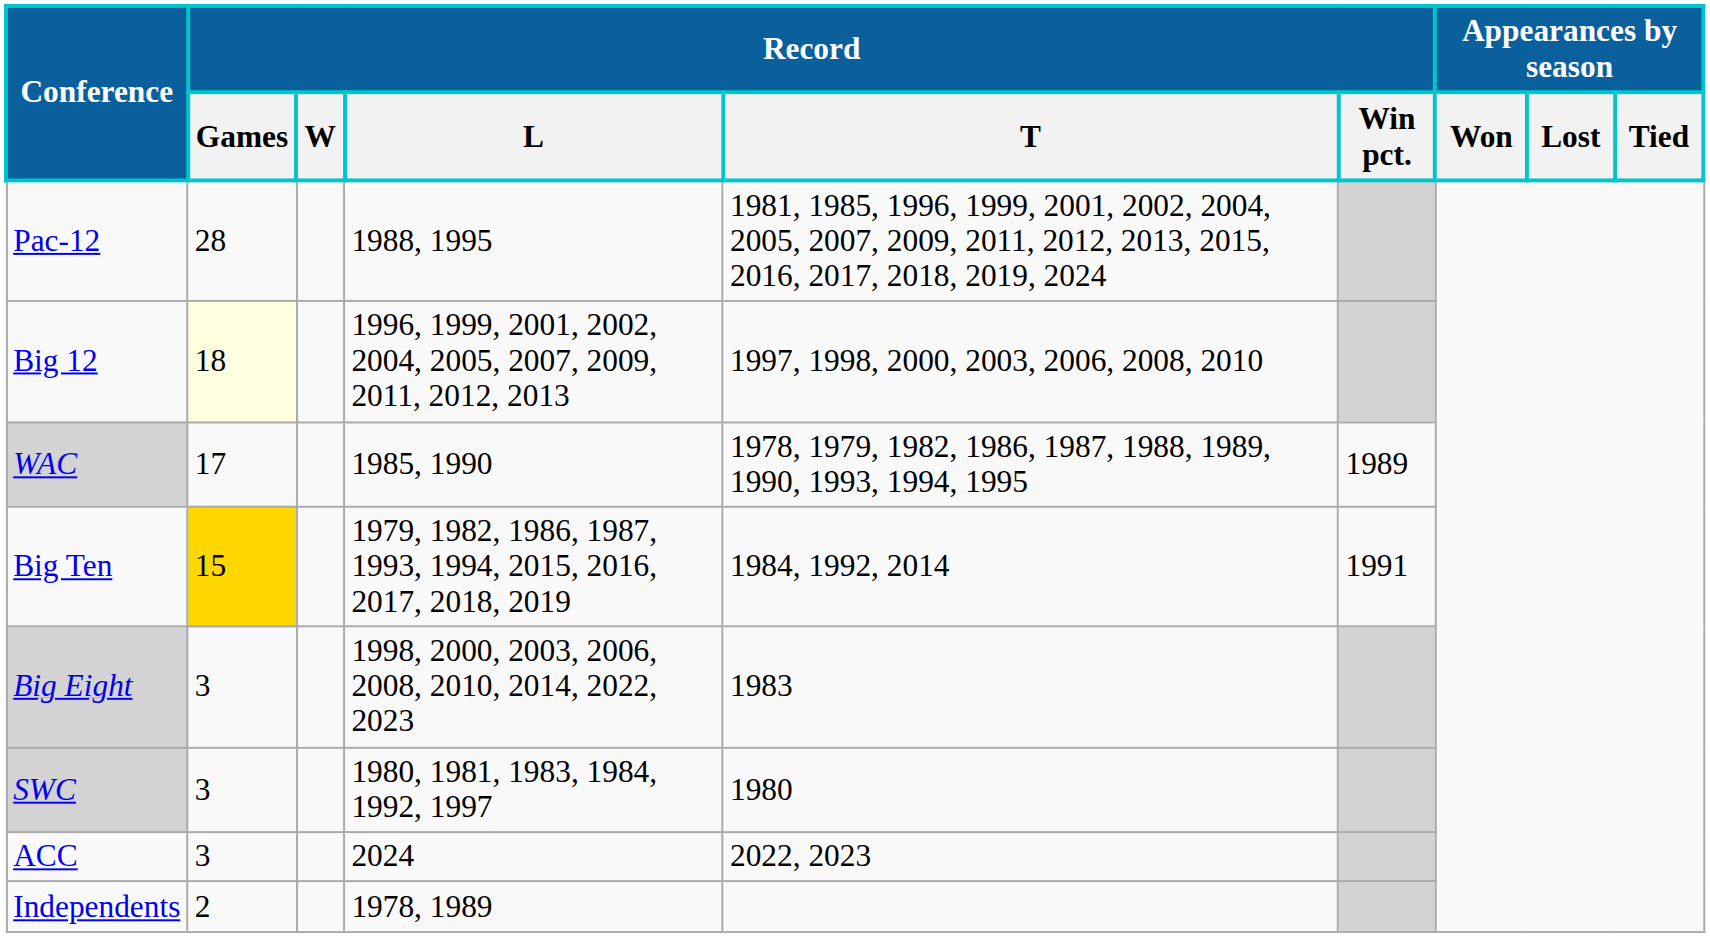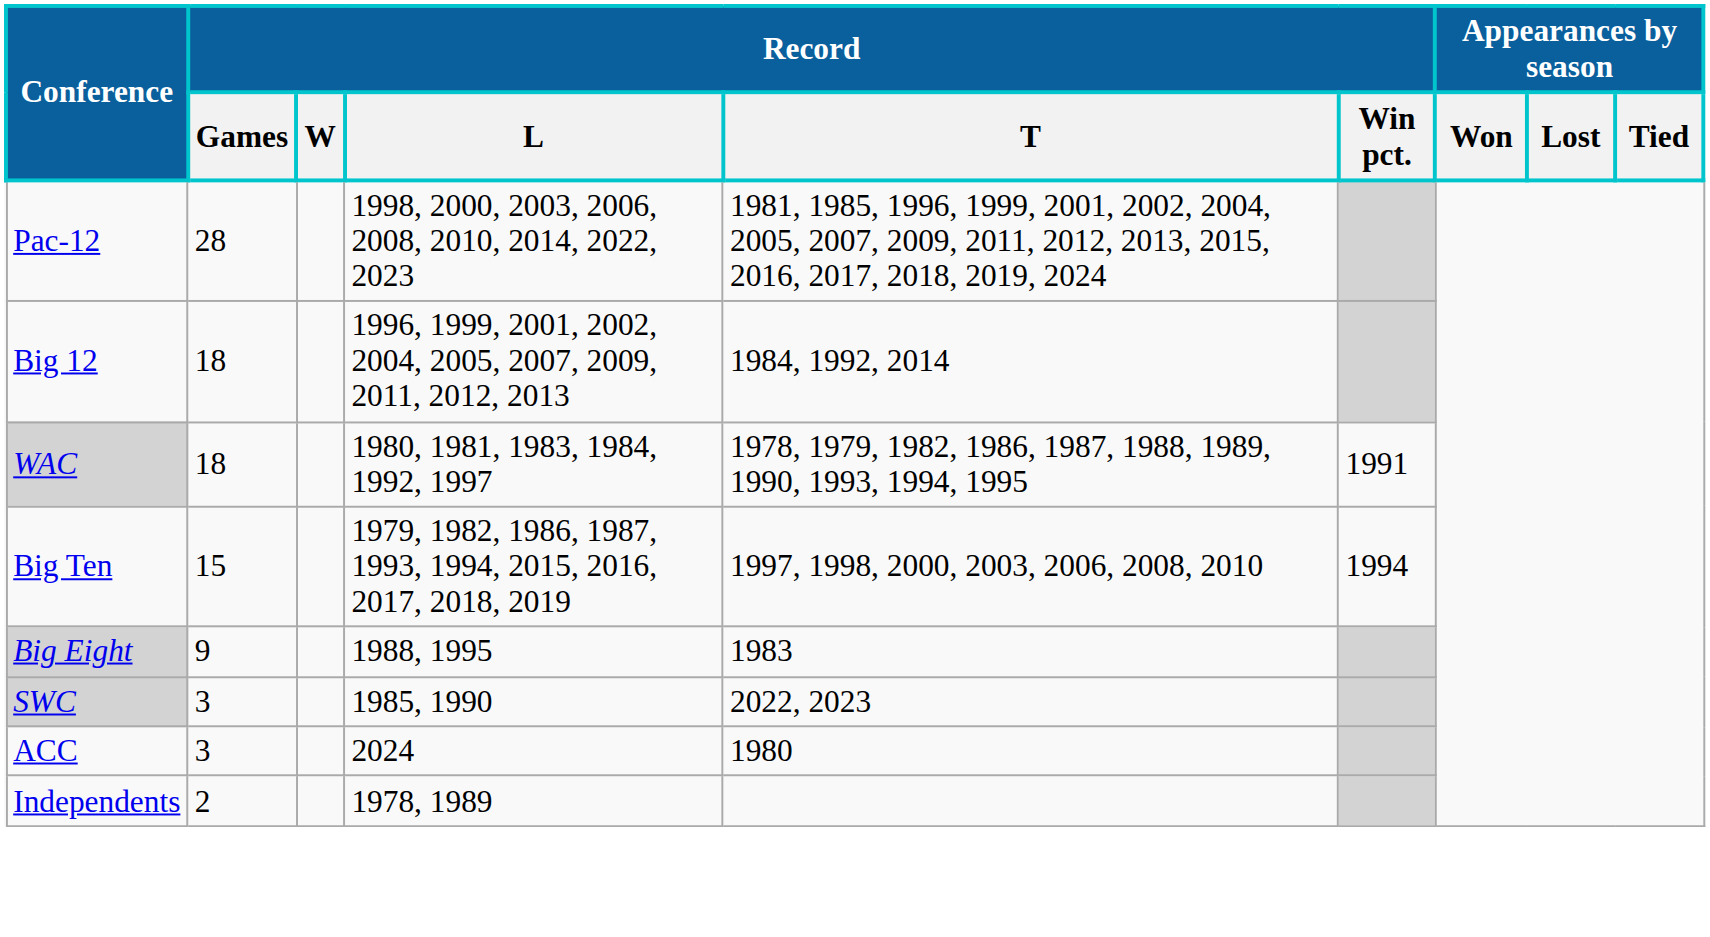Pac-12 | Record / L: 1988, 1995 -> 1998, 2000, 2003, 2006, 2008, 2010, 2014, 2022, 2023
Big 12 | Record / Games: lightyellow background -> no background
Big 12 | Record / T: 1997, 1998, 2000, 2003, 2006, 2008, 2010 -> 1984, 1992, 2014
WAC | Record / Games: 17 -> 18
WAC | Record / L: 1985, 1990 -> 1980, 1981, 1983, 1984, 1992, 1997
WAC | Record / Win pct.: 1989 -> 1991
Big Ten | Record / Games: gold background -> no background
Big Ten | Record / T: 1984, 1992, 2014 -> 1997, 1998, 2000, 2003, 2006, 2008, 2010
Big Ten | Record / Win pct.: 1991 -> 1994
Big Eight | Record / Games: 3 -> 9
Big Eight | Record / L: 1998, 2000, 2003, 2006, 2008, 2010, 2014, 2022, 2023 -> 1988, 1995
SWC | Record / L: 1980, 1981, 1983, 1984, 1992, 1997 -> 1985, 1990
SWC | Record / T: 1980 -> 2022, 2023
ACC | Record / T: 2022, 2023 -> 1980
